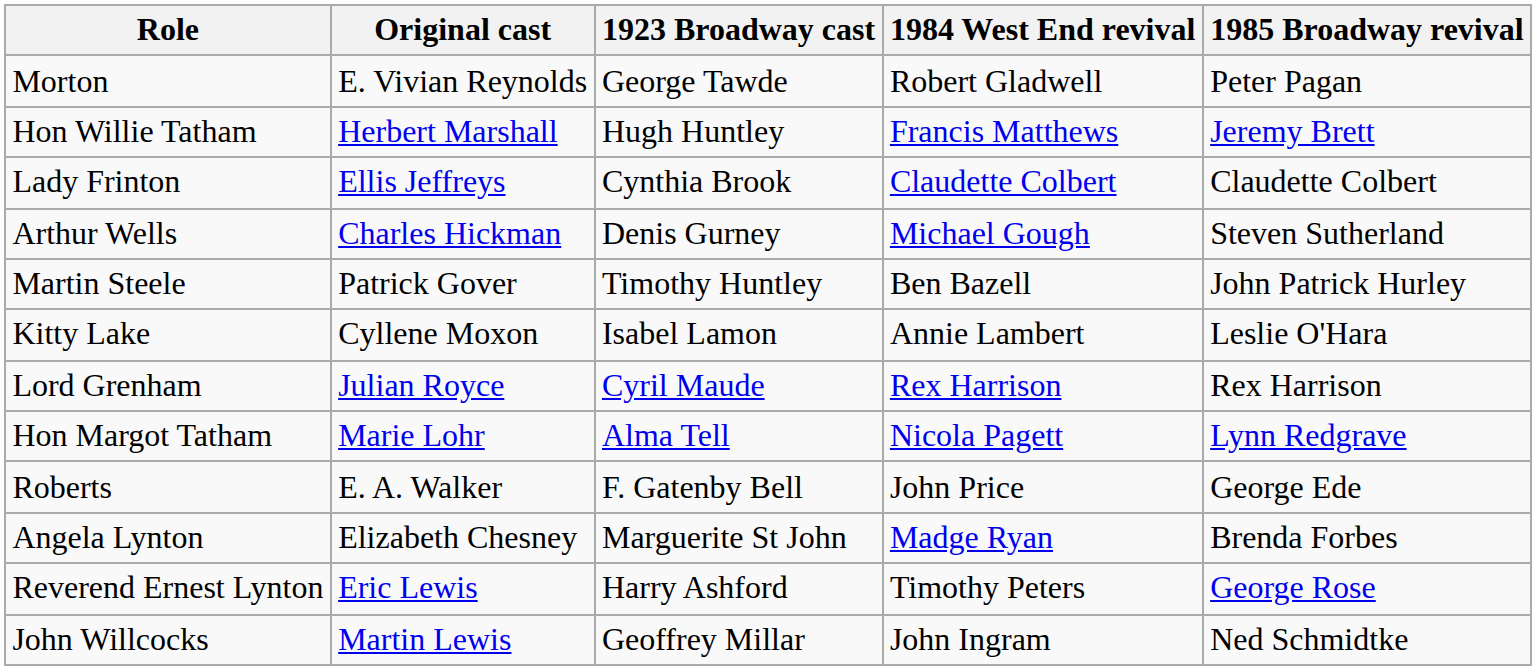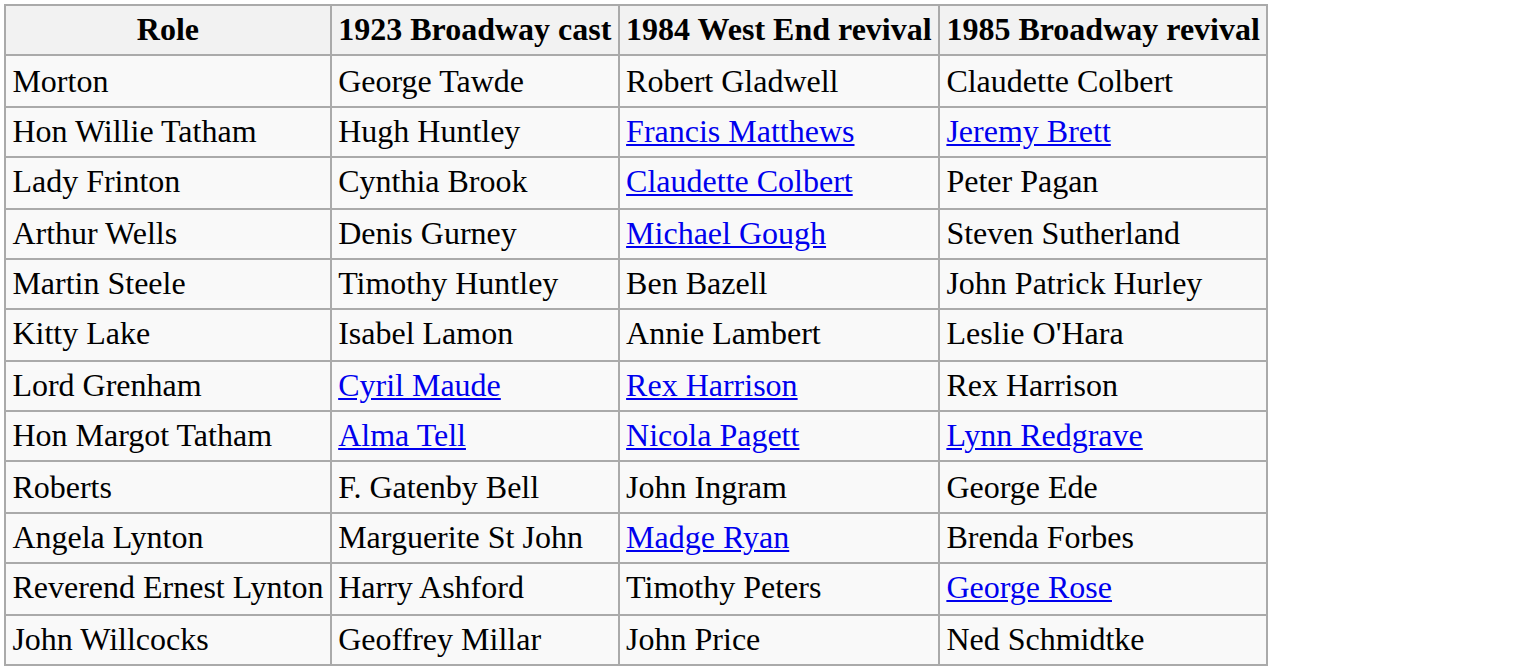- column: Original cast | E. Vivian Reynolds | Herbert Marshall | Ellis Jeffreys | Charles Hickman | Patrick Gover | Cyllene Moxon | Julian Royce | Marie Lohr | E. A. Walker | Elizabeth Chesney | Eric Lewis | Martin Lewis
Morton | 1985 Broadway revival: Peter Pagan -> Claudette Colbert
Lady Frinton | 1985 Broadway revival: Claudette Colbert -> Peter Pagan
Roberts | 1984 West End revival: John Price -> John Ingram
John Willcocks | 1984 West End revival: John Ingram -> John Price
